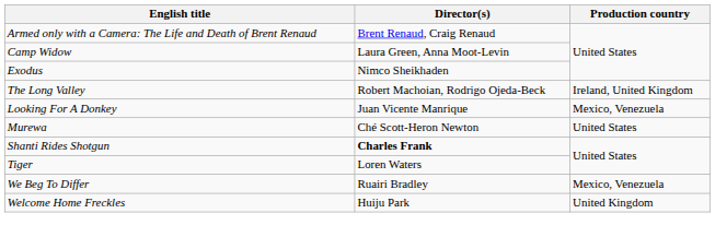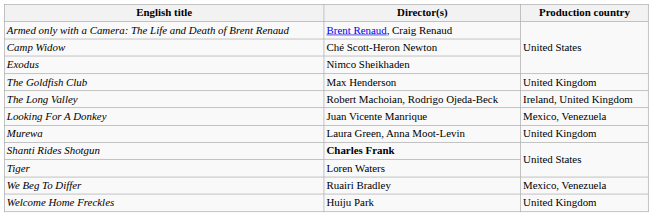Camp Widow | Director(s): Laura Green, Anna Moot-Levin -> Ché Scott-Heron Newton
+ row: The Goldfish Club | Max Henderson | United Kingdom
Murewa | Director(s): Ché Scott-Heron Newton -> Laura Green, Anna Moot-Levin
Murewa | Production country: United States -> United Kingdom
